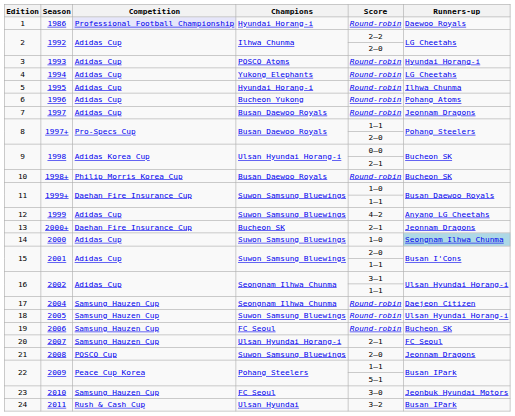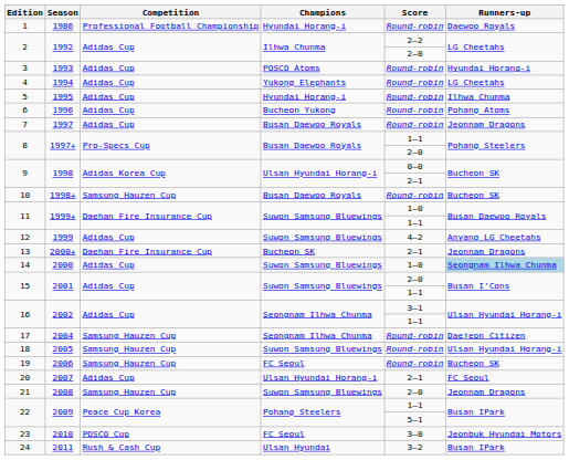1 | Competition: lavender background -> no background
10 | Competition: Philip Morris Korea Cup -> Samsung Hauzen Cup
20 | Competition: Samsung Hauzen Cup -> Adidas Cup
21 | Competition: POSCO Cup -> Samsung Hauzen Cup
23 | Competition: Samsung Hauzen Cup -> POSCO Cup
